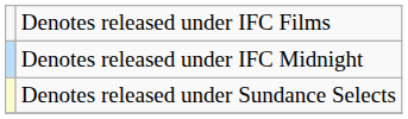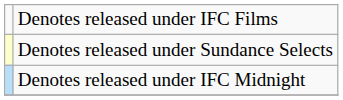rows swapped: Denotes released under Sundance Selects <-> Denotes released under IFC Midnight
